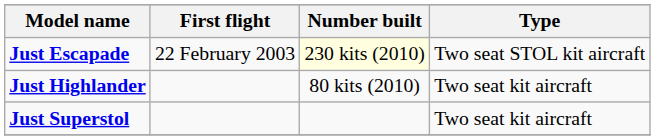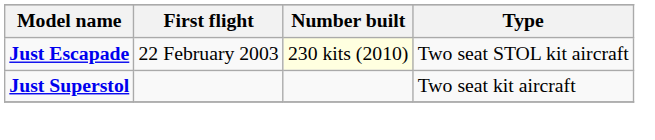- row: Just Highlander | 80 kits (2010) | Two seat kit aircraft
